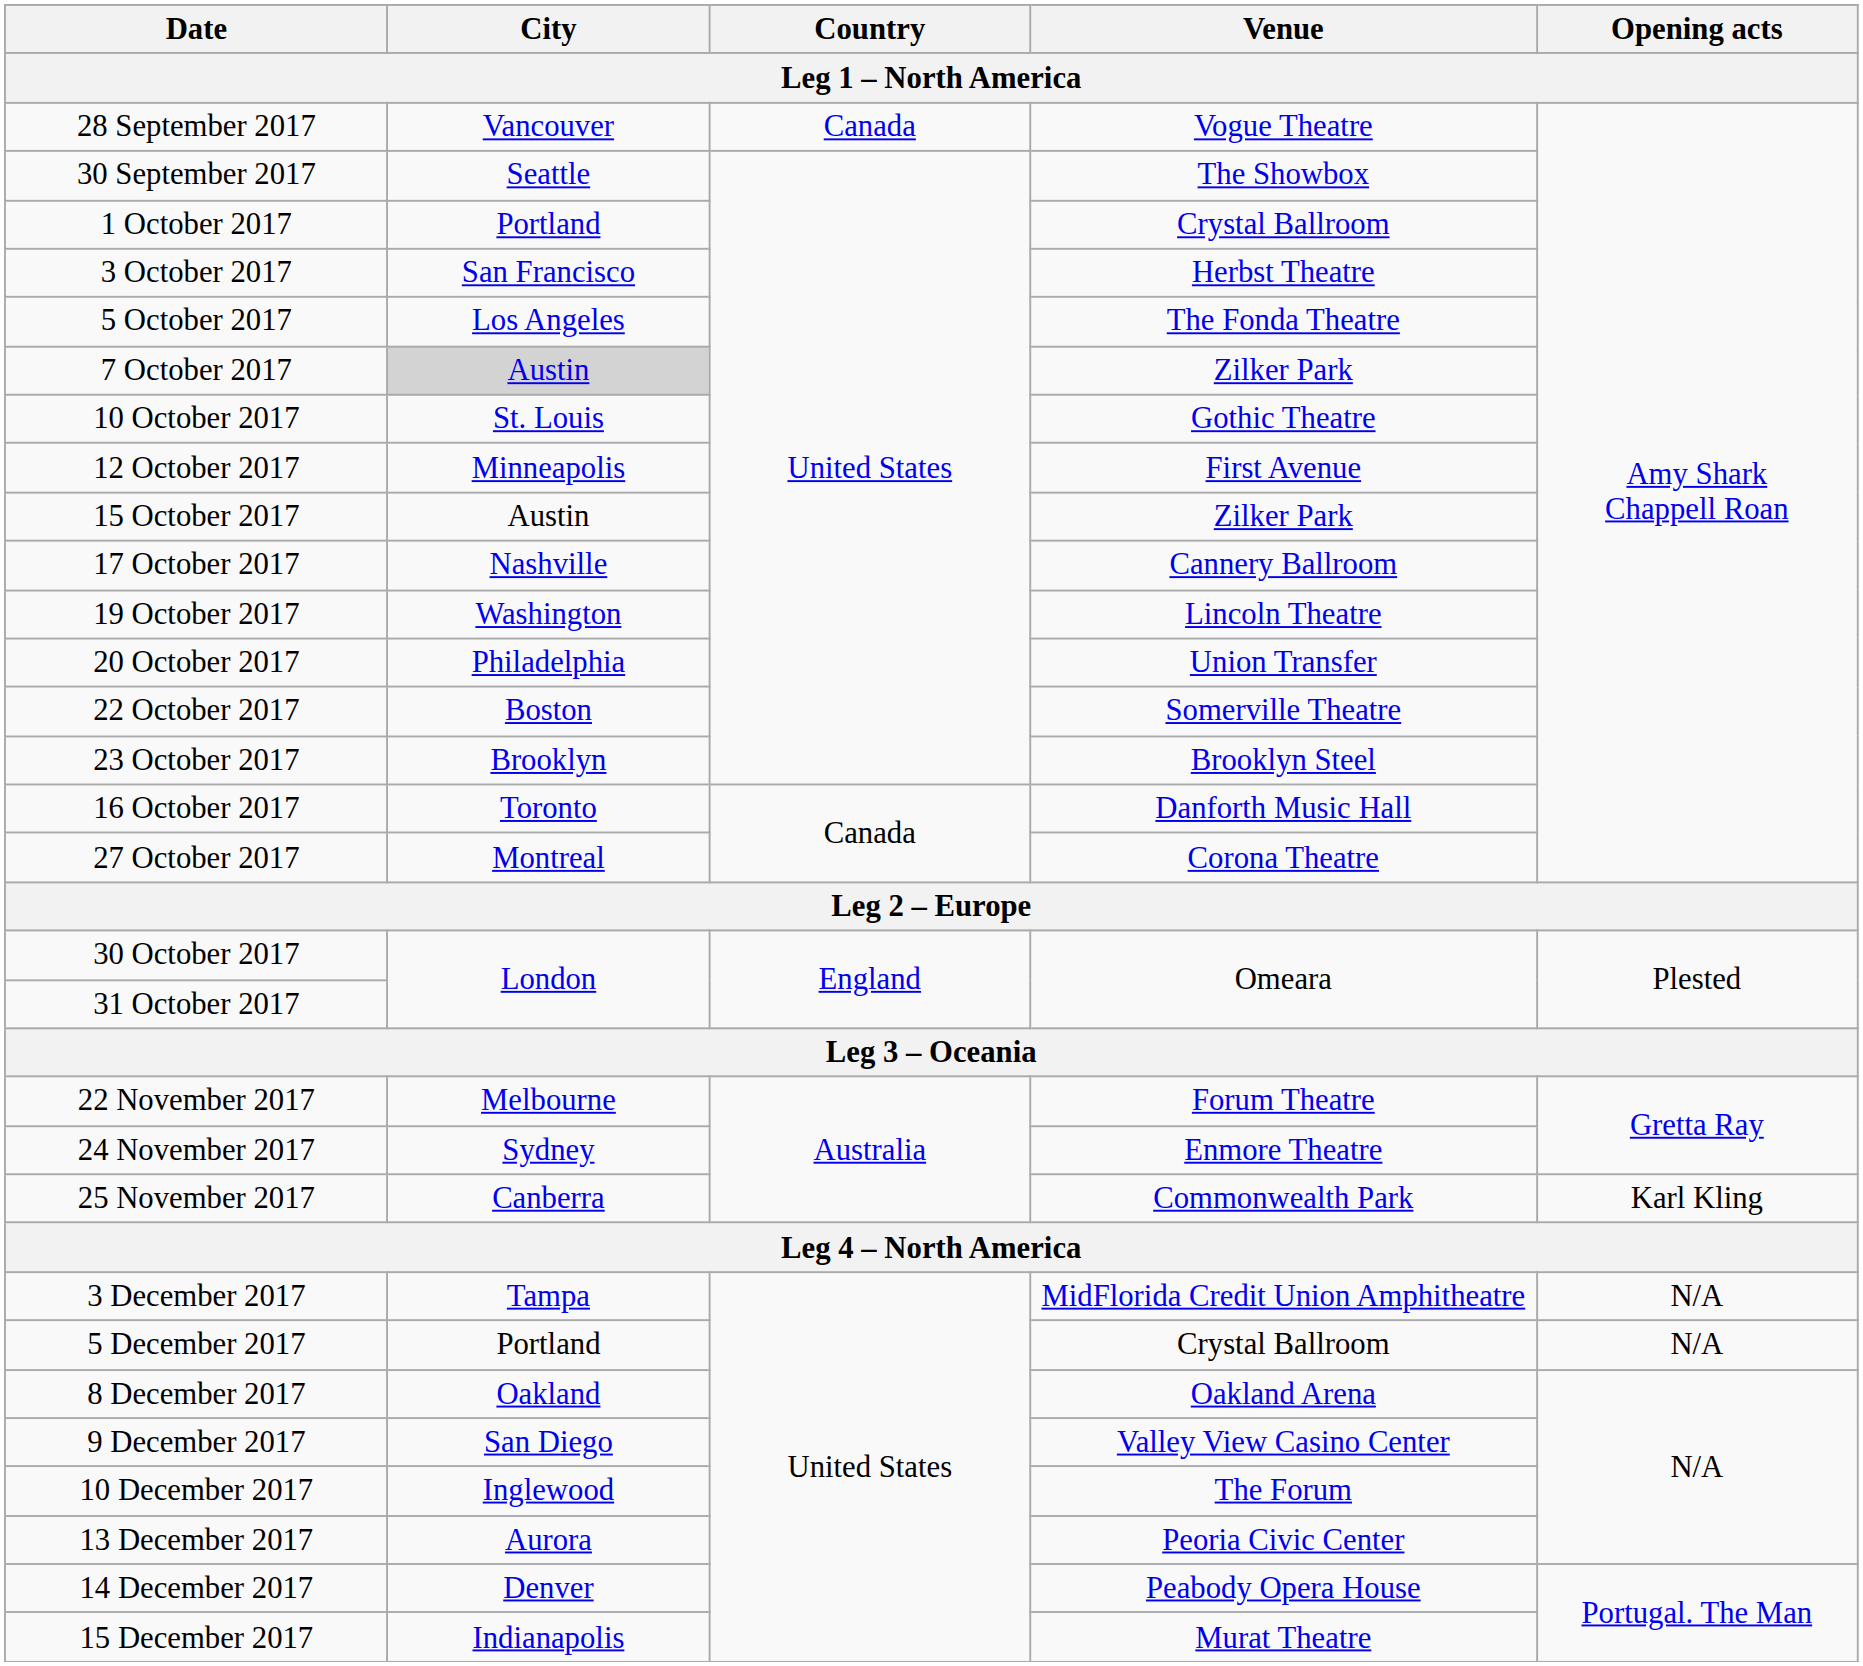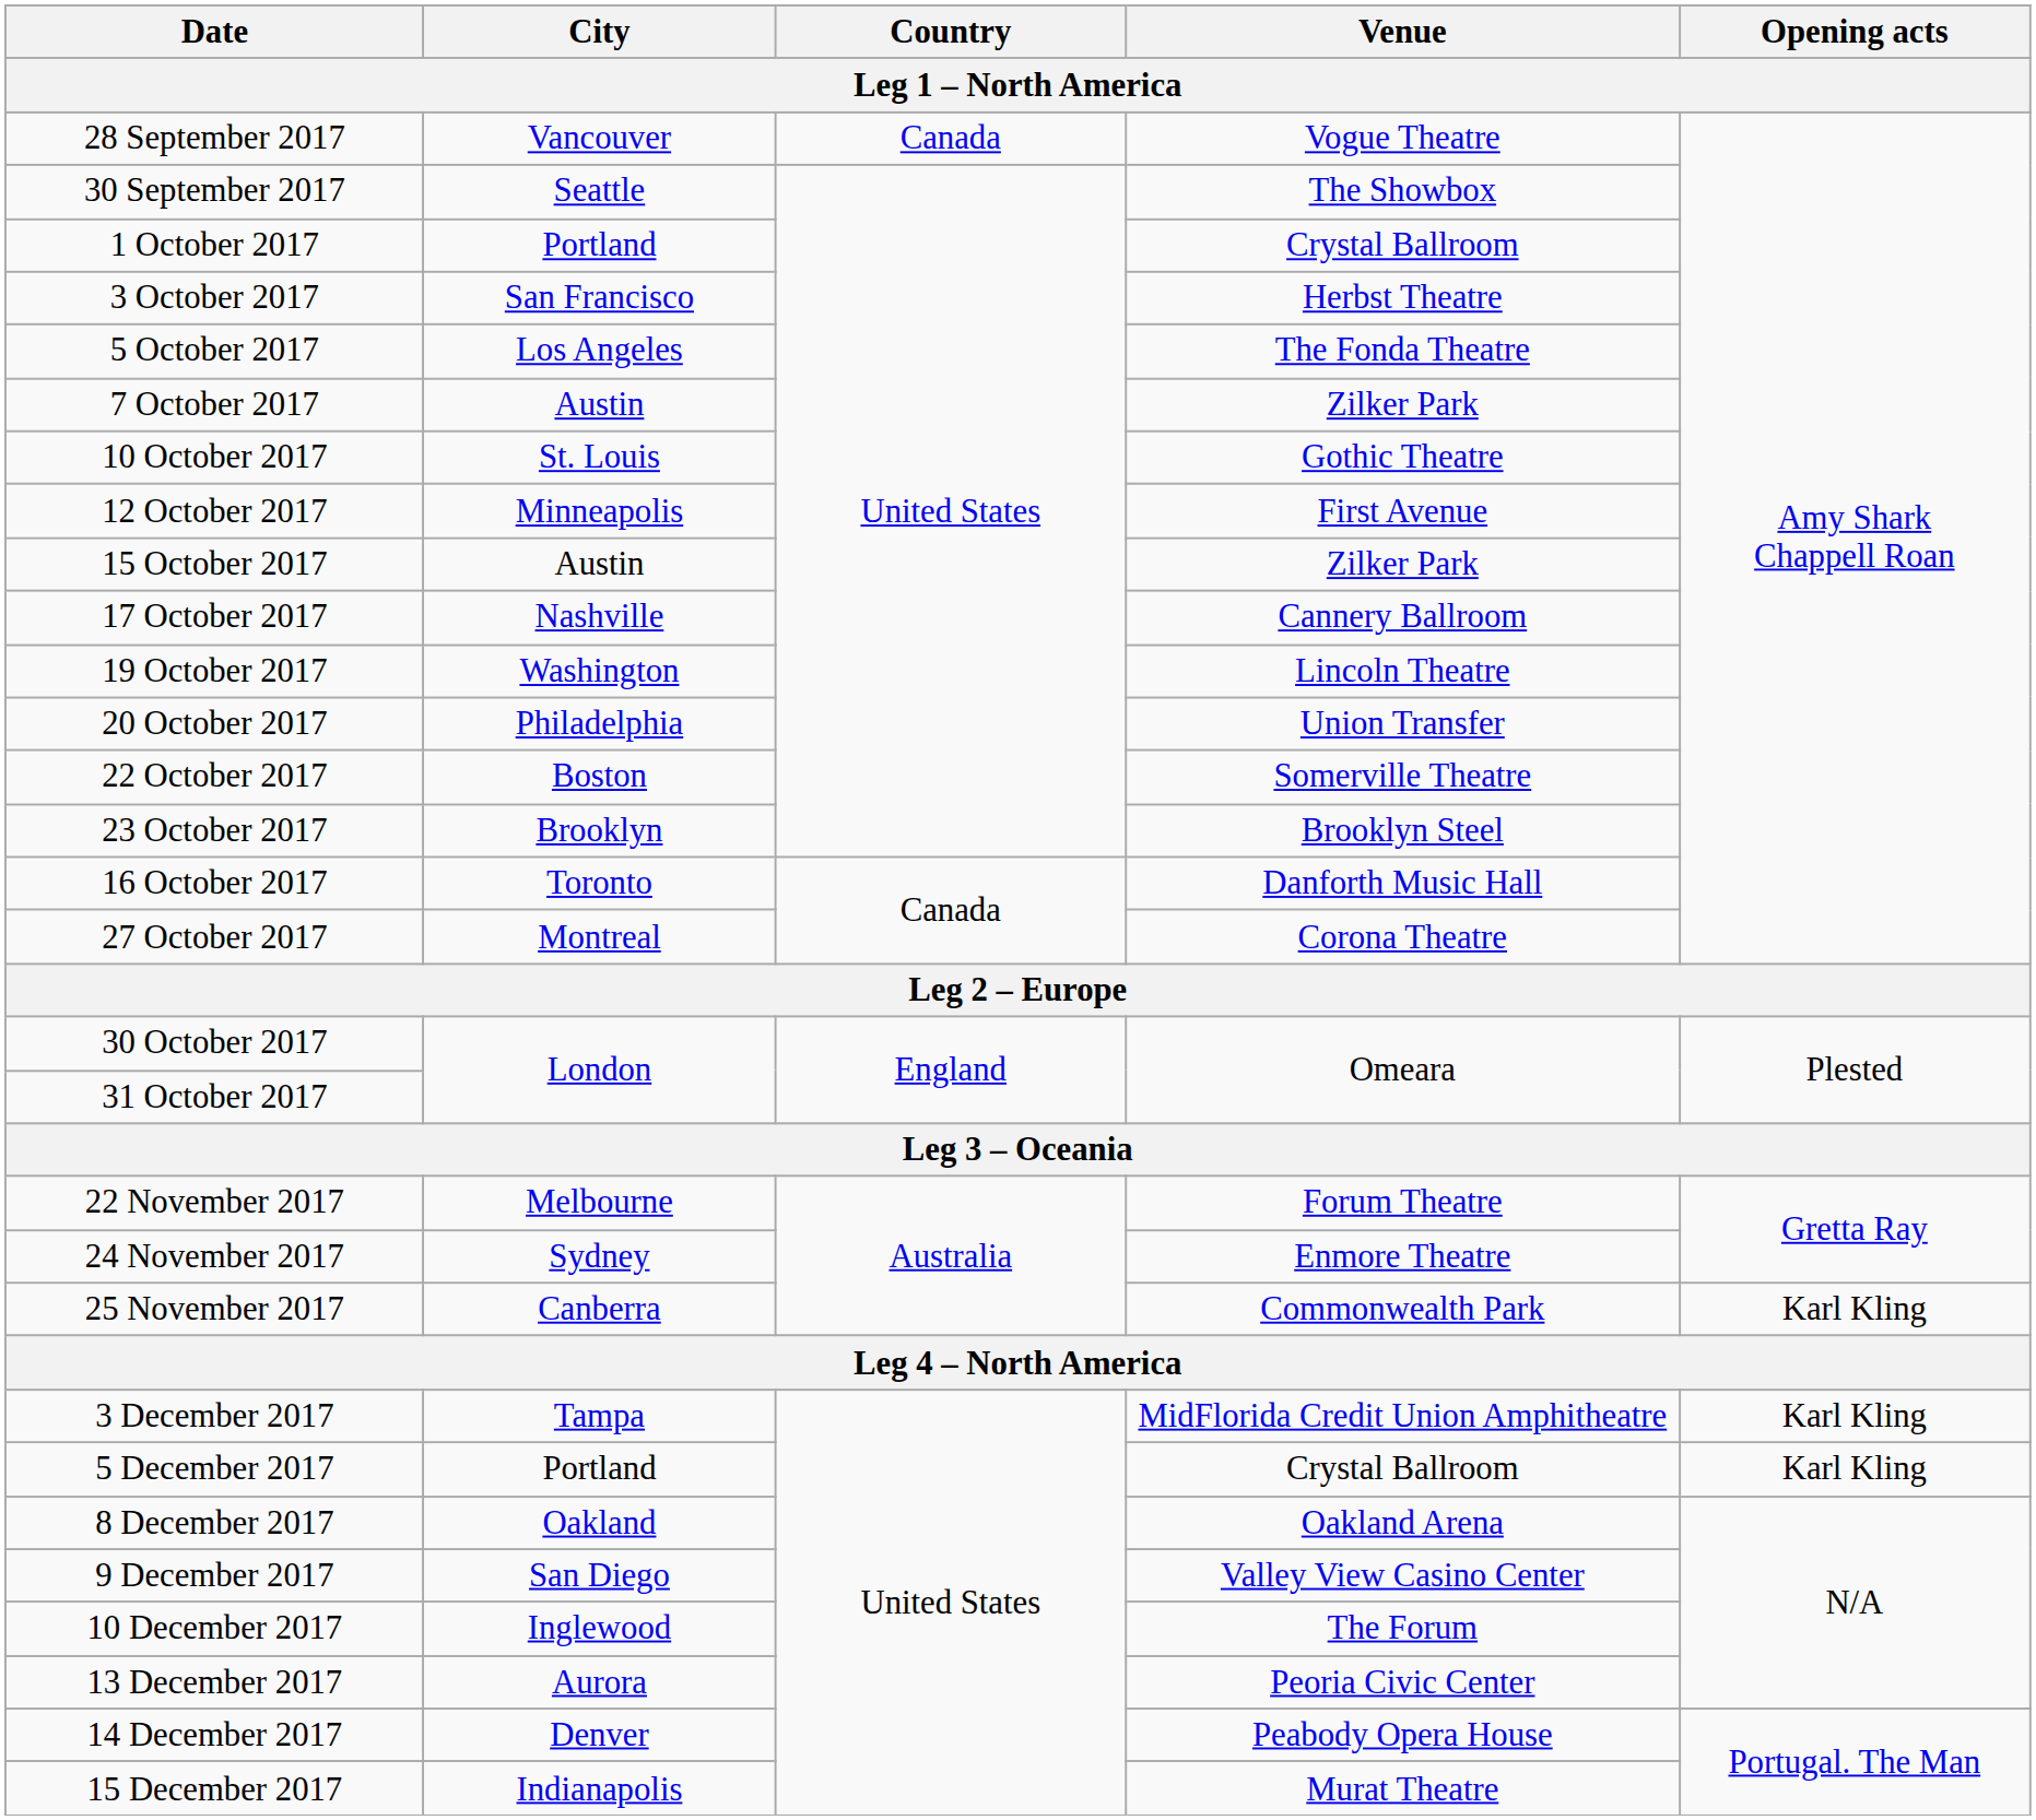7 October 2017 | City: lightgrey background -> no background
3 December 2017 | Opening acts: N/A -> Karl Kling
5 December 2017 | Opening acts: N/A -> Karl Kling
